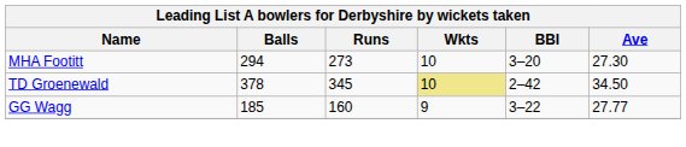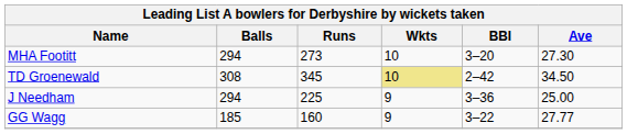TD Groenewald | Balls: 378 -> 308
+ row: J Needham | 294 | 225 | 9 | 3–36 | 25.00
